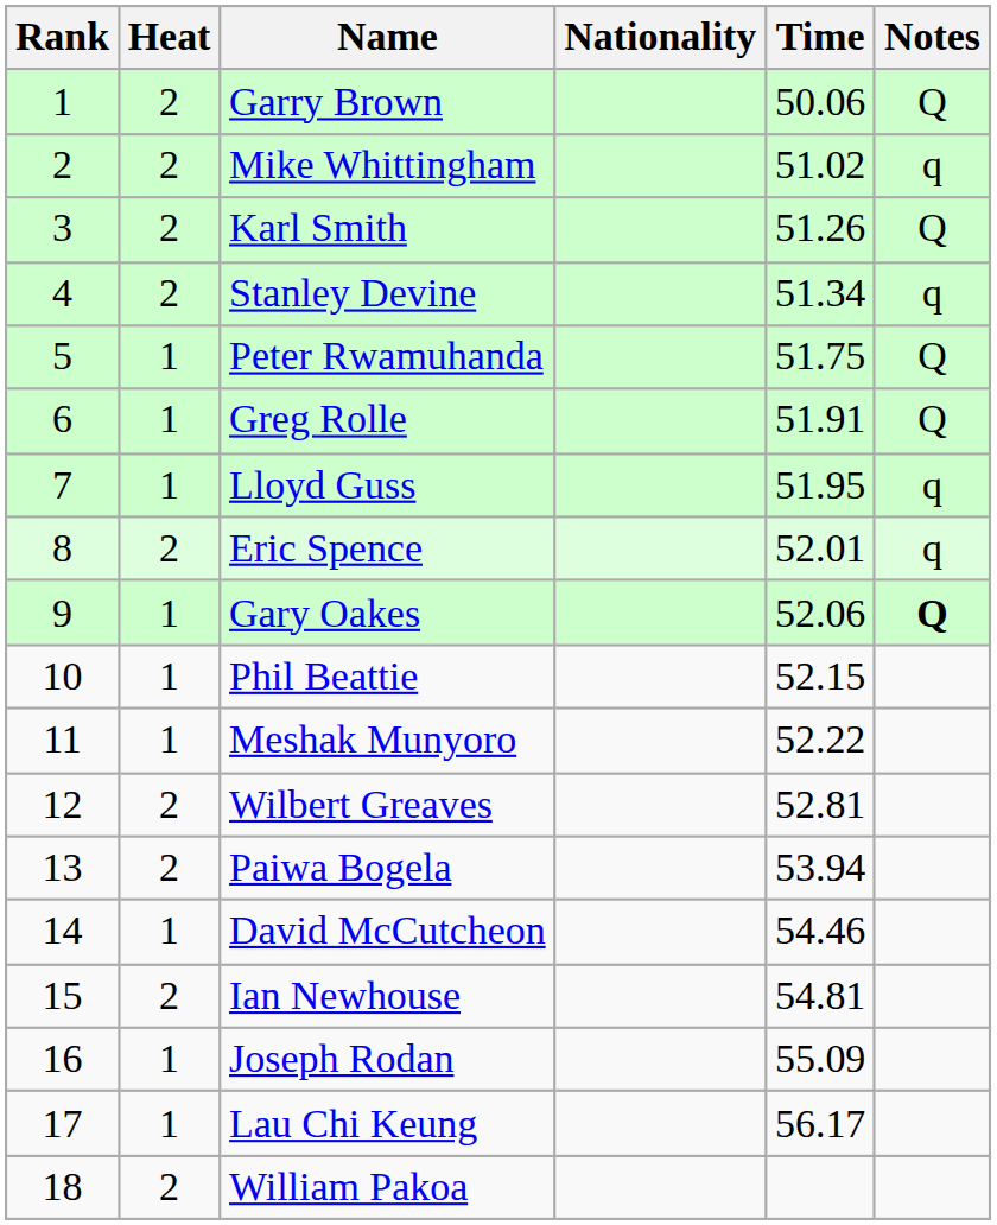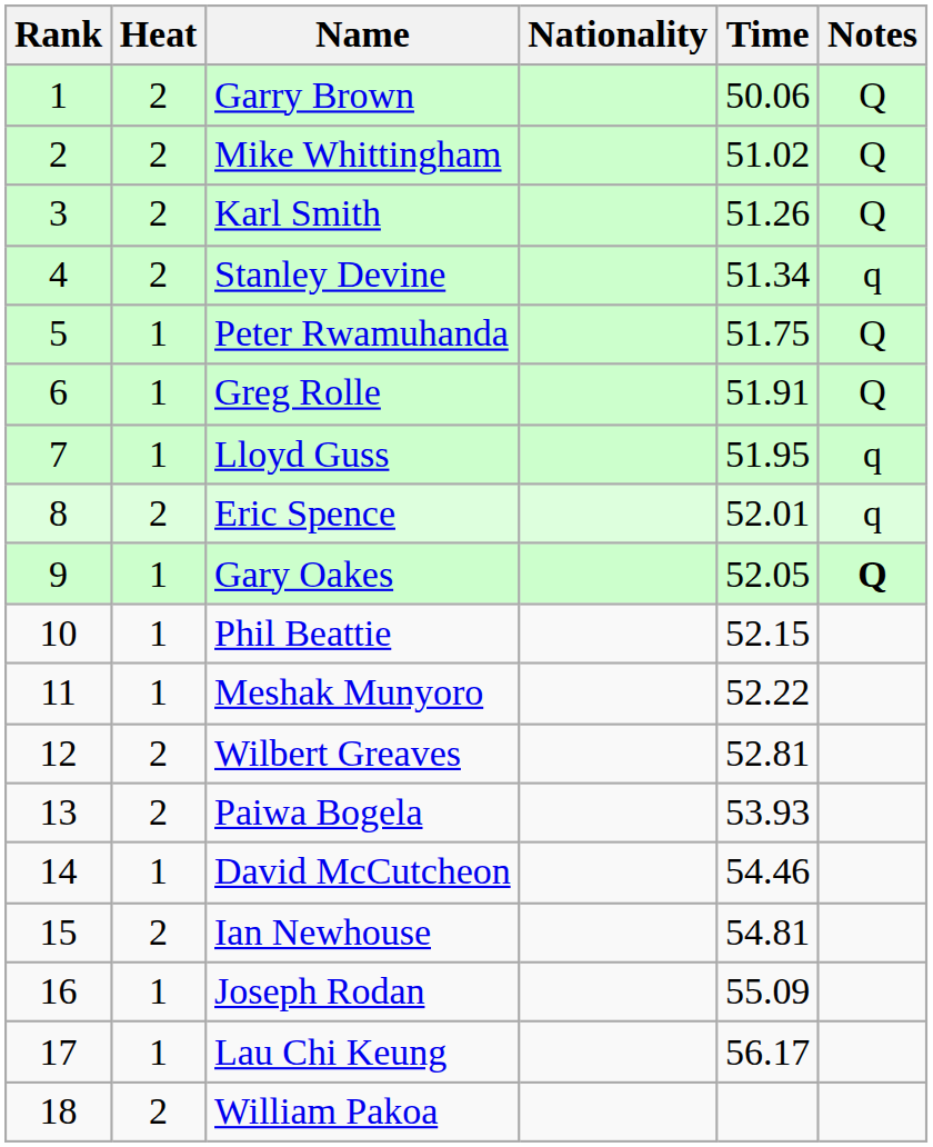Mike Whittingham | Notes: q -> Q
Gary Oakes | Time: 52.06 -> 52.05
Paiwa Bogela | Time: 53.94 -> 53.93
